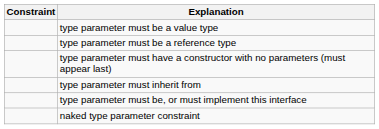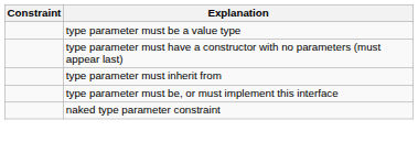- row: type parameter must be a reference type
